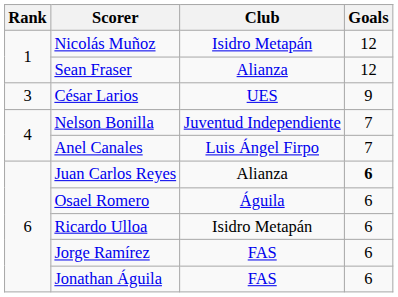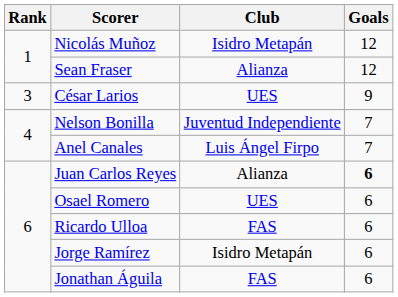Osael Romero | Club: Águila -> UES
Ricardo Ulloa | Club: Isidro Metapán -> FAS
Jorge Ramírez | Club: FAS -> Isidro Metapán
